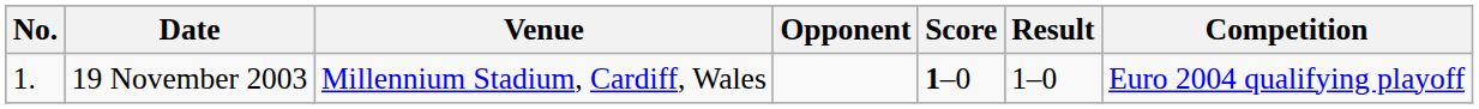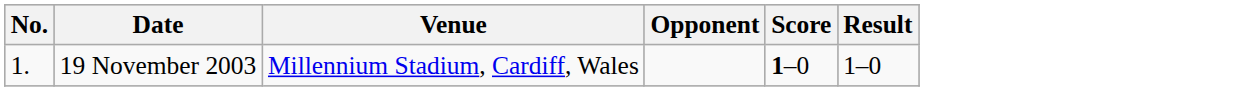- column: Competition | Euro 2004 qualifying playoff
